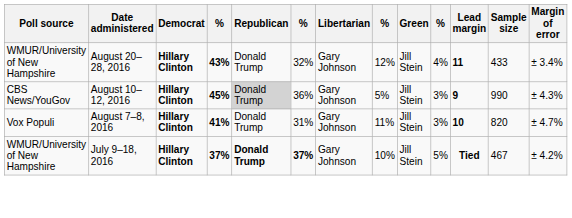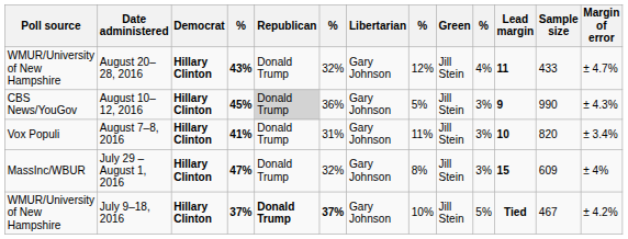August 20–28, 2016 | Margin of error: ± 3.4% -> ± 4.7%
August 7–8, 2016 | Margin of error: ± 4.7% -> ± 3.4%
+ row: MassInc/WBUR | July 29 – August 1, 2016 | Hillary Clinton | 47% | Donald Trump | 32% | Gary Johnson | 8% | Jill Stein | 3% | 15 | 609 | ± 4%
